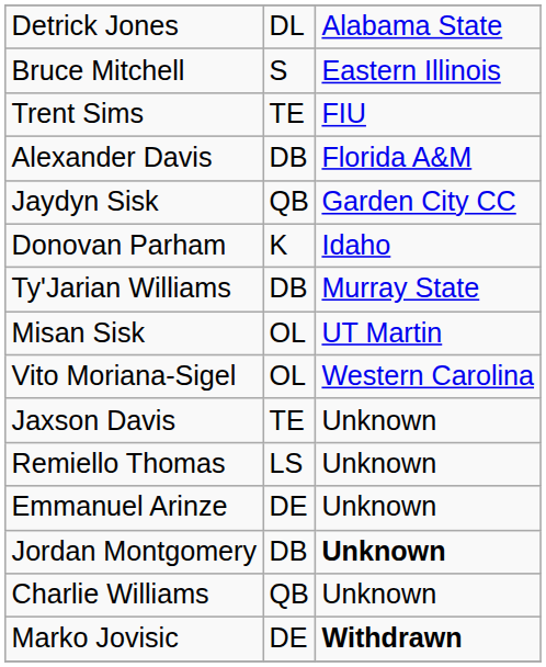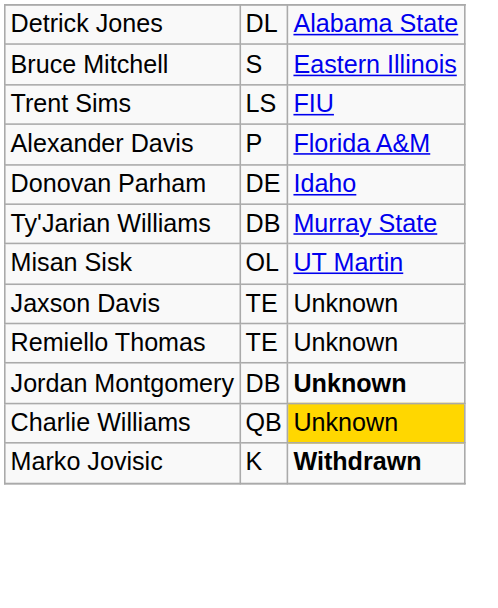Trent Sims | column 2: TE -> LS
Alexander Davis | column 2: DB -> P
- row: Jaydyn Sisk | QB | Garden City CC
Donovan Parham | column 2: K -> DE
- row: Vito Moriana-Sigel | OL | Western Carolina
Remiello Thomas | column 2: LS -> TE
- row: Emmanuel Arinze | DE | Unknown
Charlie Williams | column 3: no background -> gold background
Marko Jovisic | column 2: DE -> K
